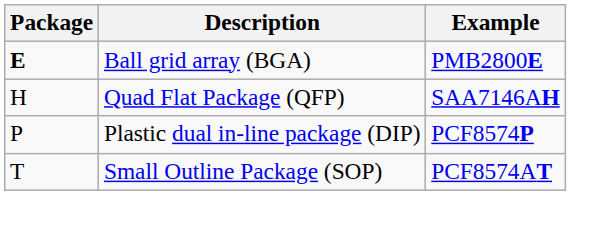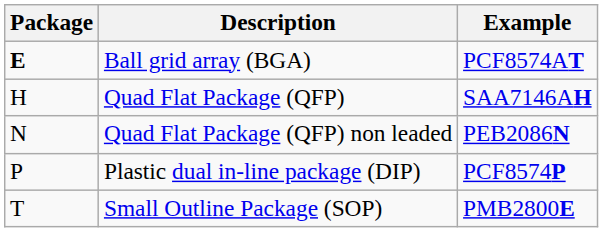Ball grid array (BGA) | Example: PMB2800E -> PCF8574AT
+ row: N | Quad Flat Package (QFP) non leaded | PEB2086N
Small Outline Package (SOP) | Example: PCF8574AT -> PMB2800E
